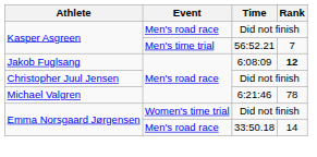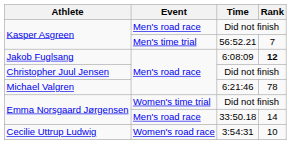+ row: Cecilie Uttrup Ludwig | Women's road race | 3:54:31 | 10
